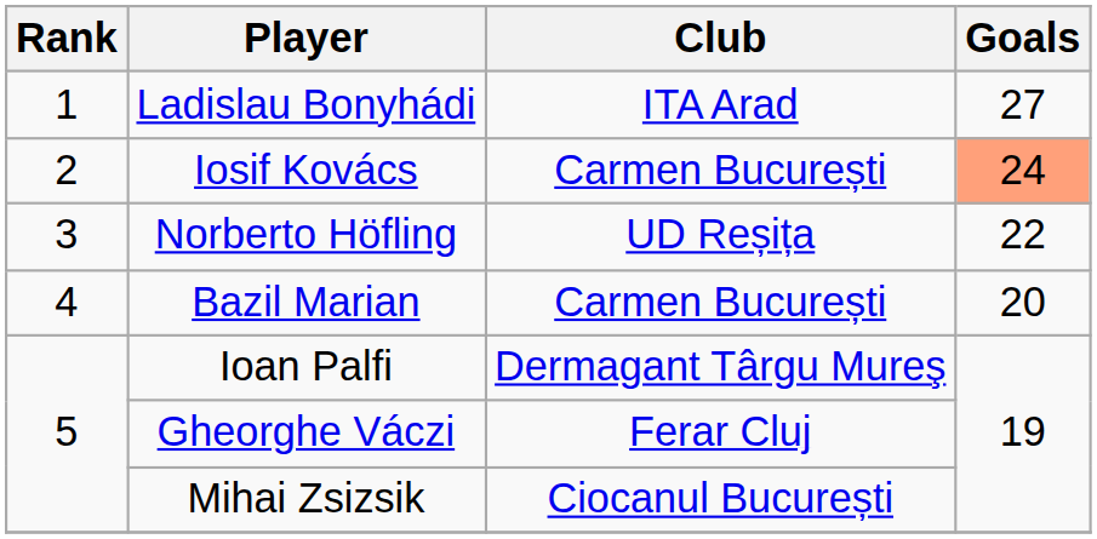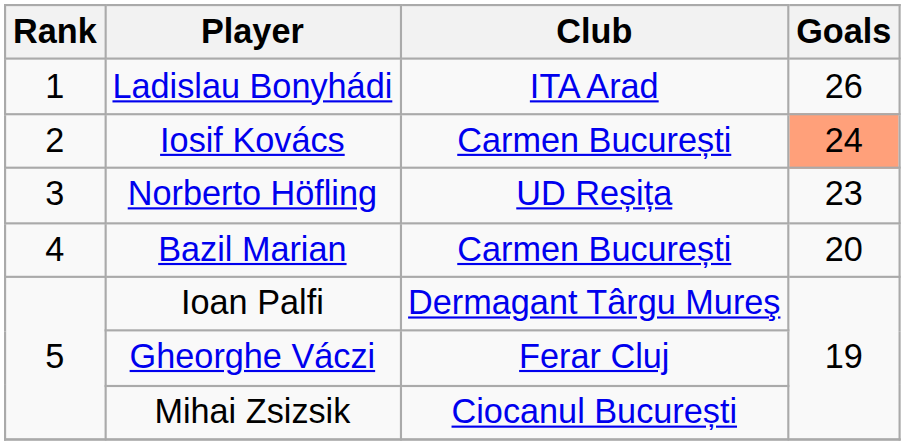Ladislau Bonyhádi | Goals: 27 -> 26
Norberto Höfling | Goals: 22 -> 23
